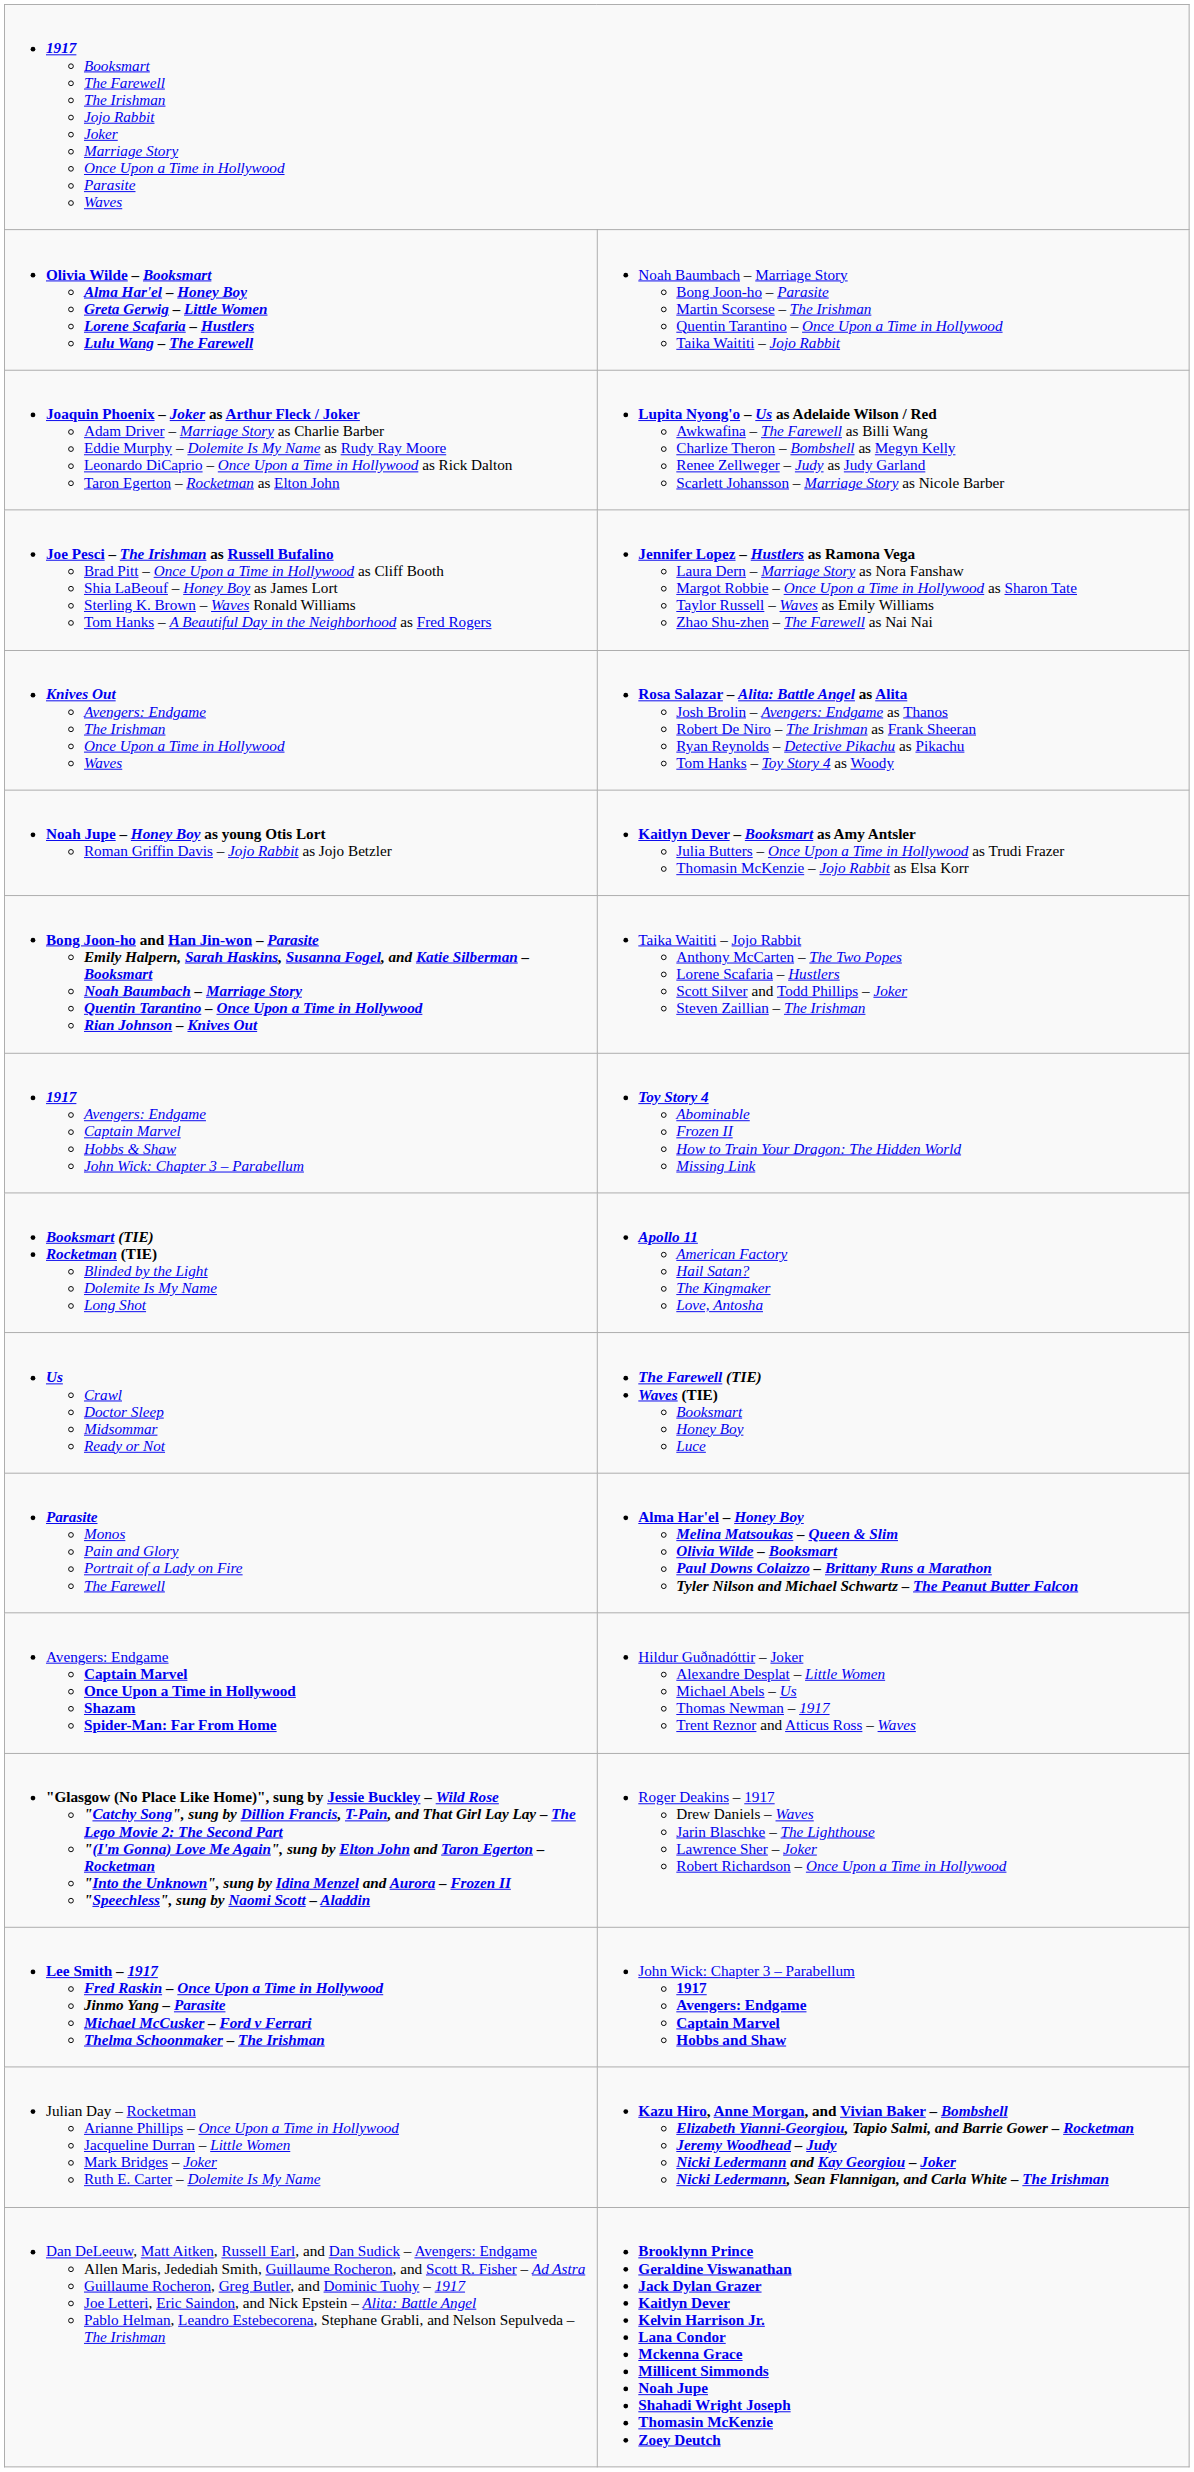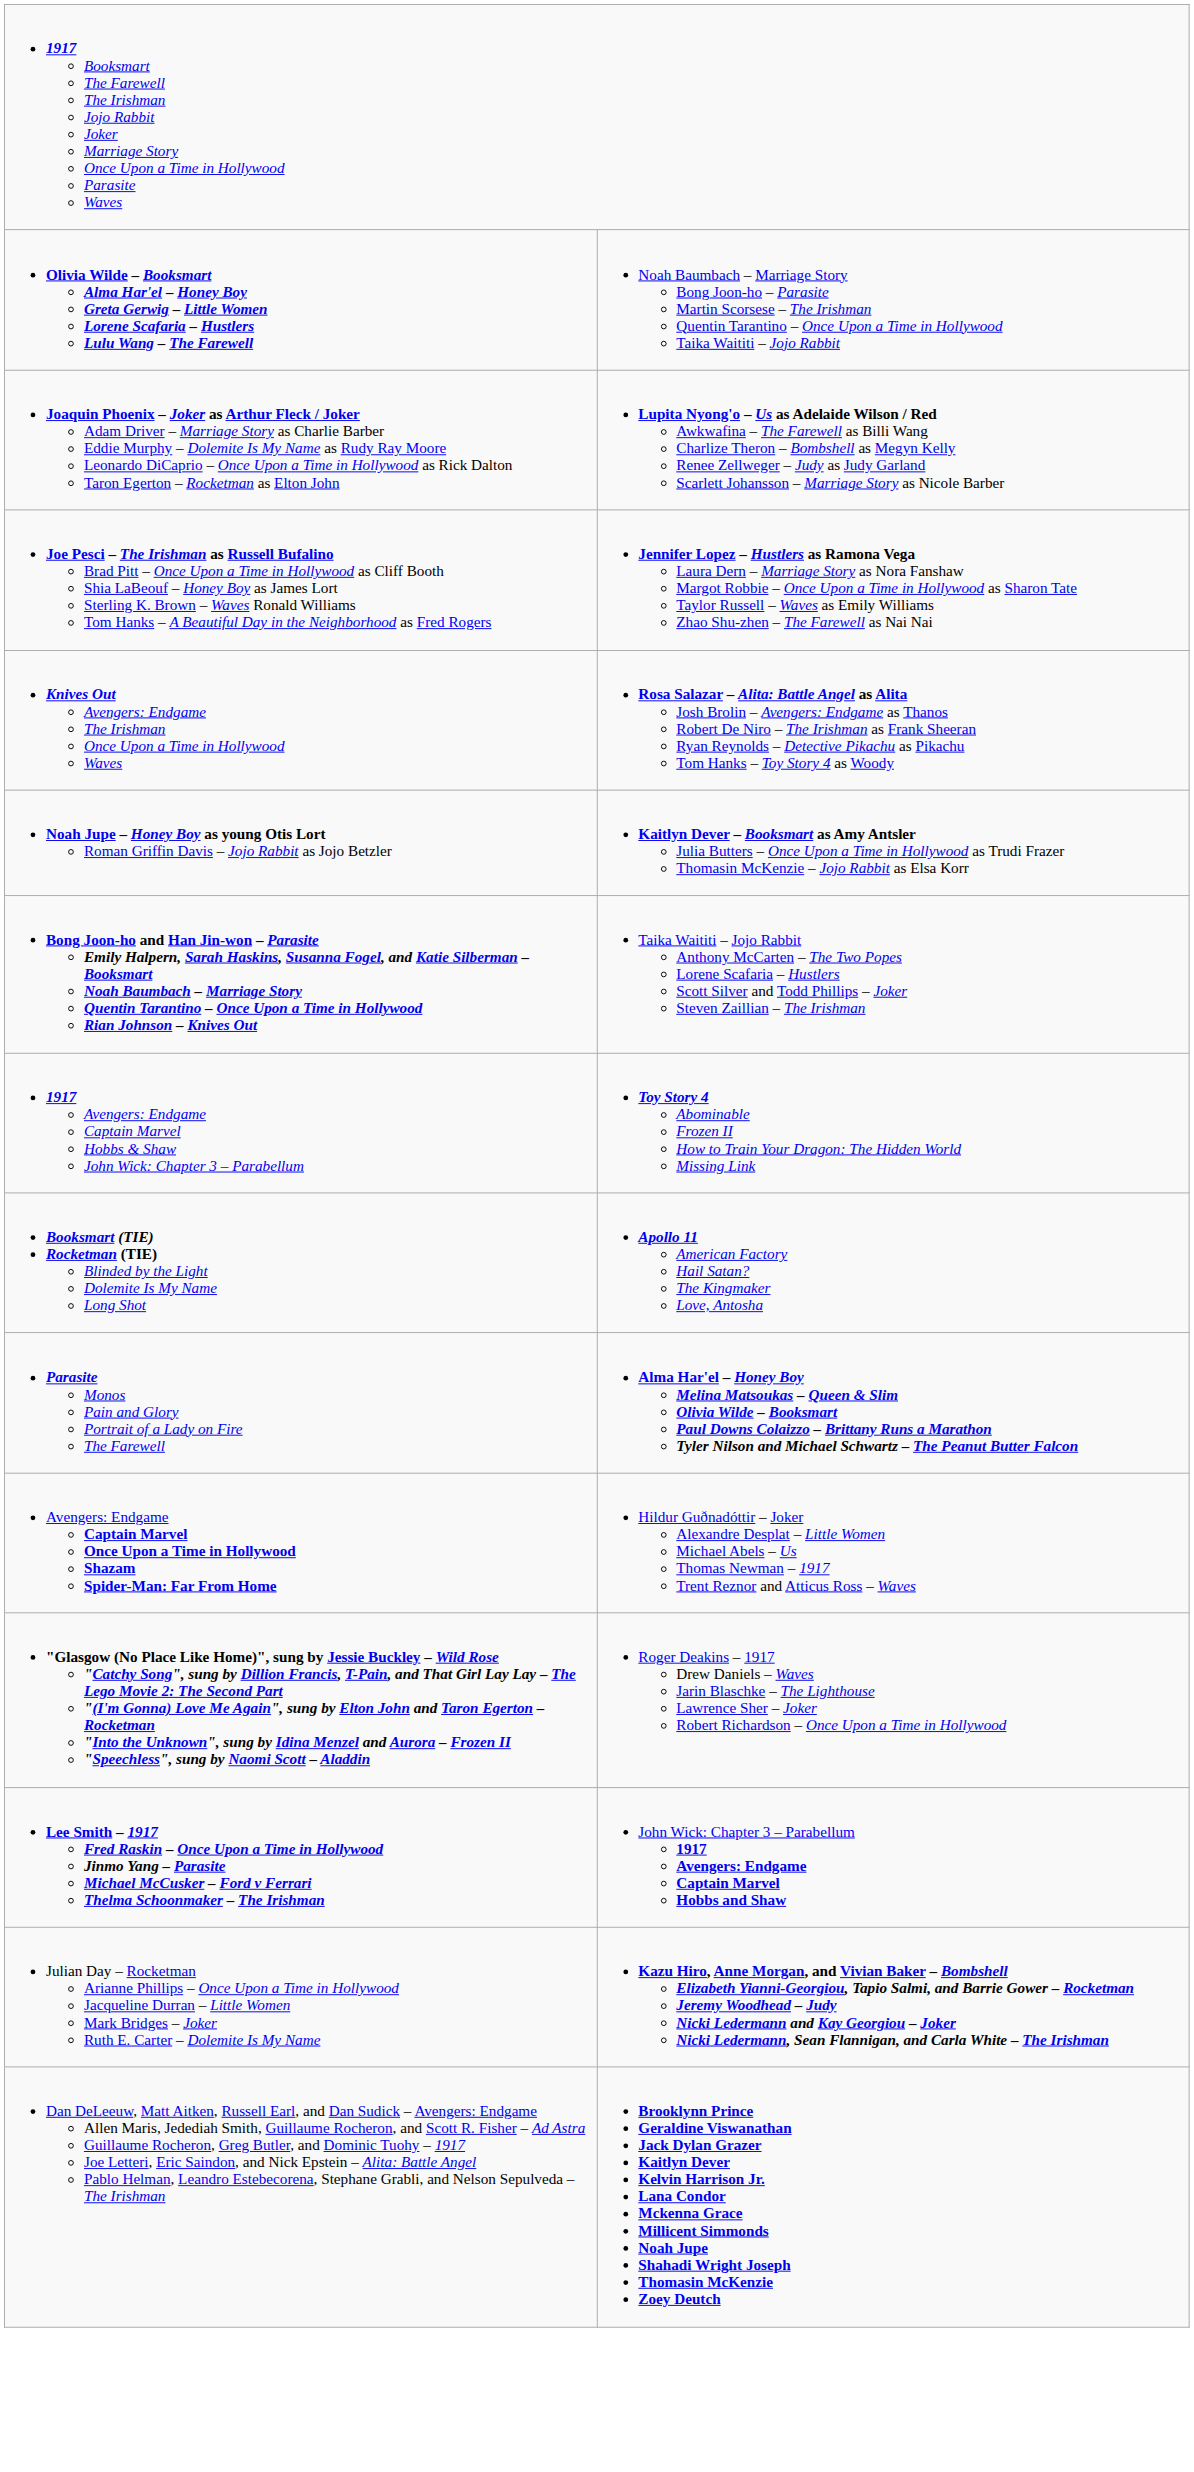- row: Us Crawl Doctor Sleep Midsommar Ready or Not | The Farewell (TIE) Waves (TIE) Booksmart Honey Boy Luce
